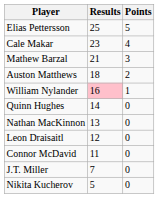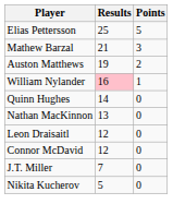- row: Cale Makar | 23 | 4
Auston Matthews | Results: 18 -> 19
Connor McDavid | Results: 11 -> 12
